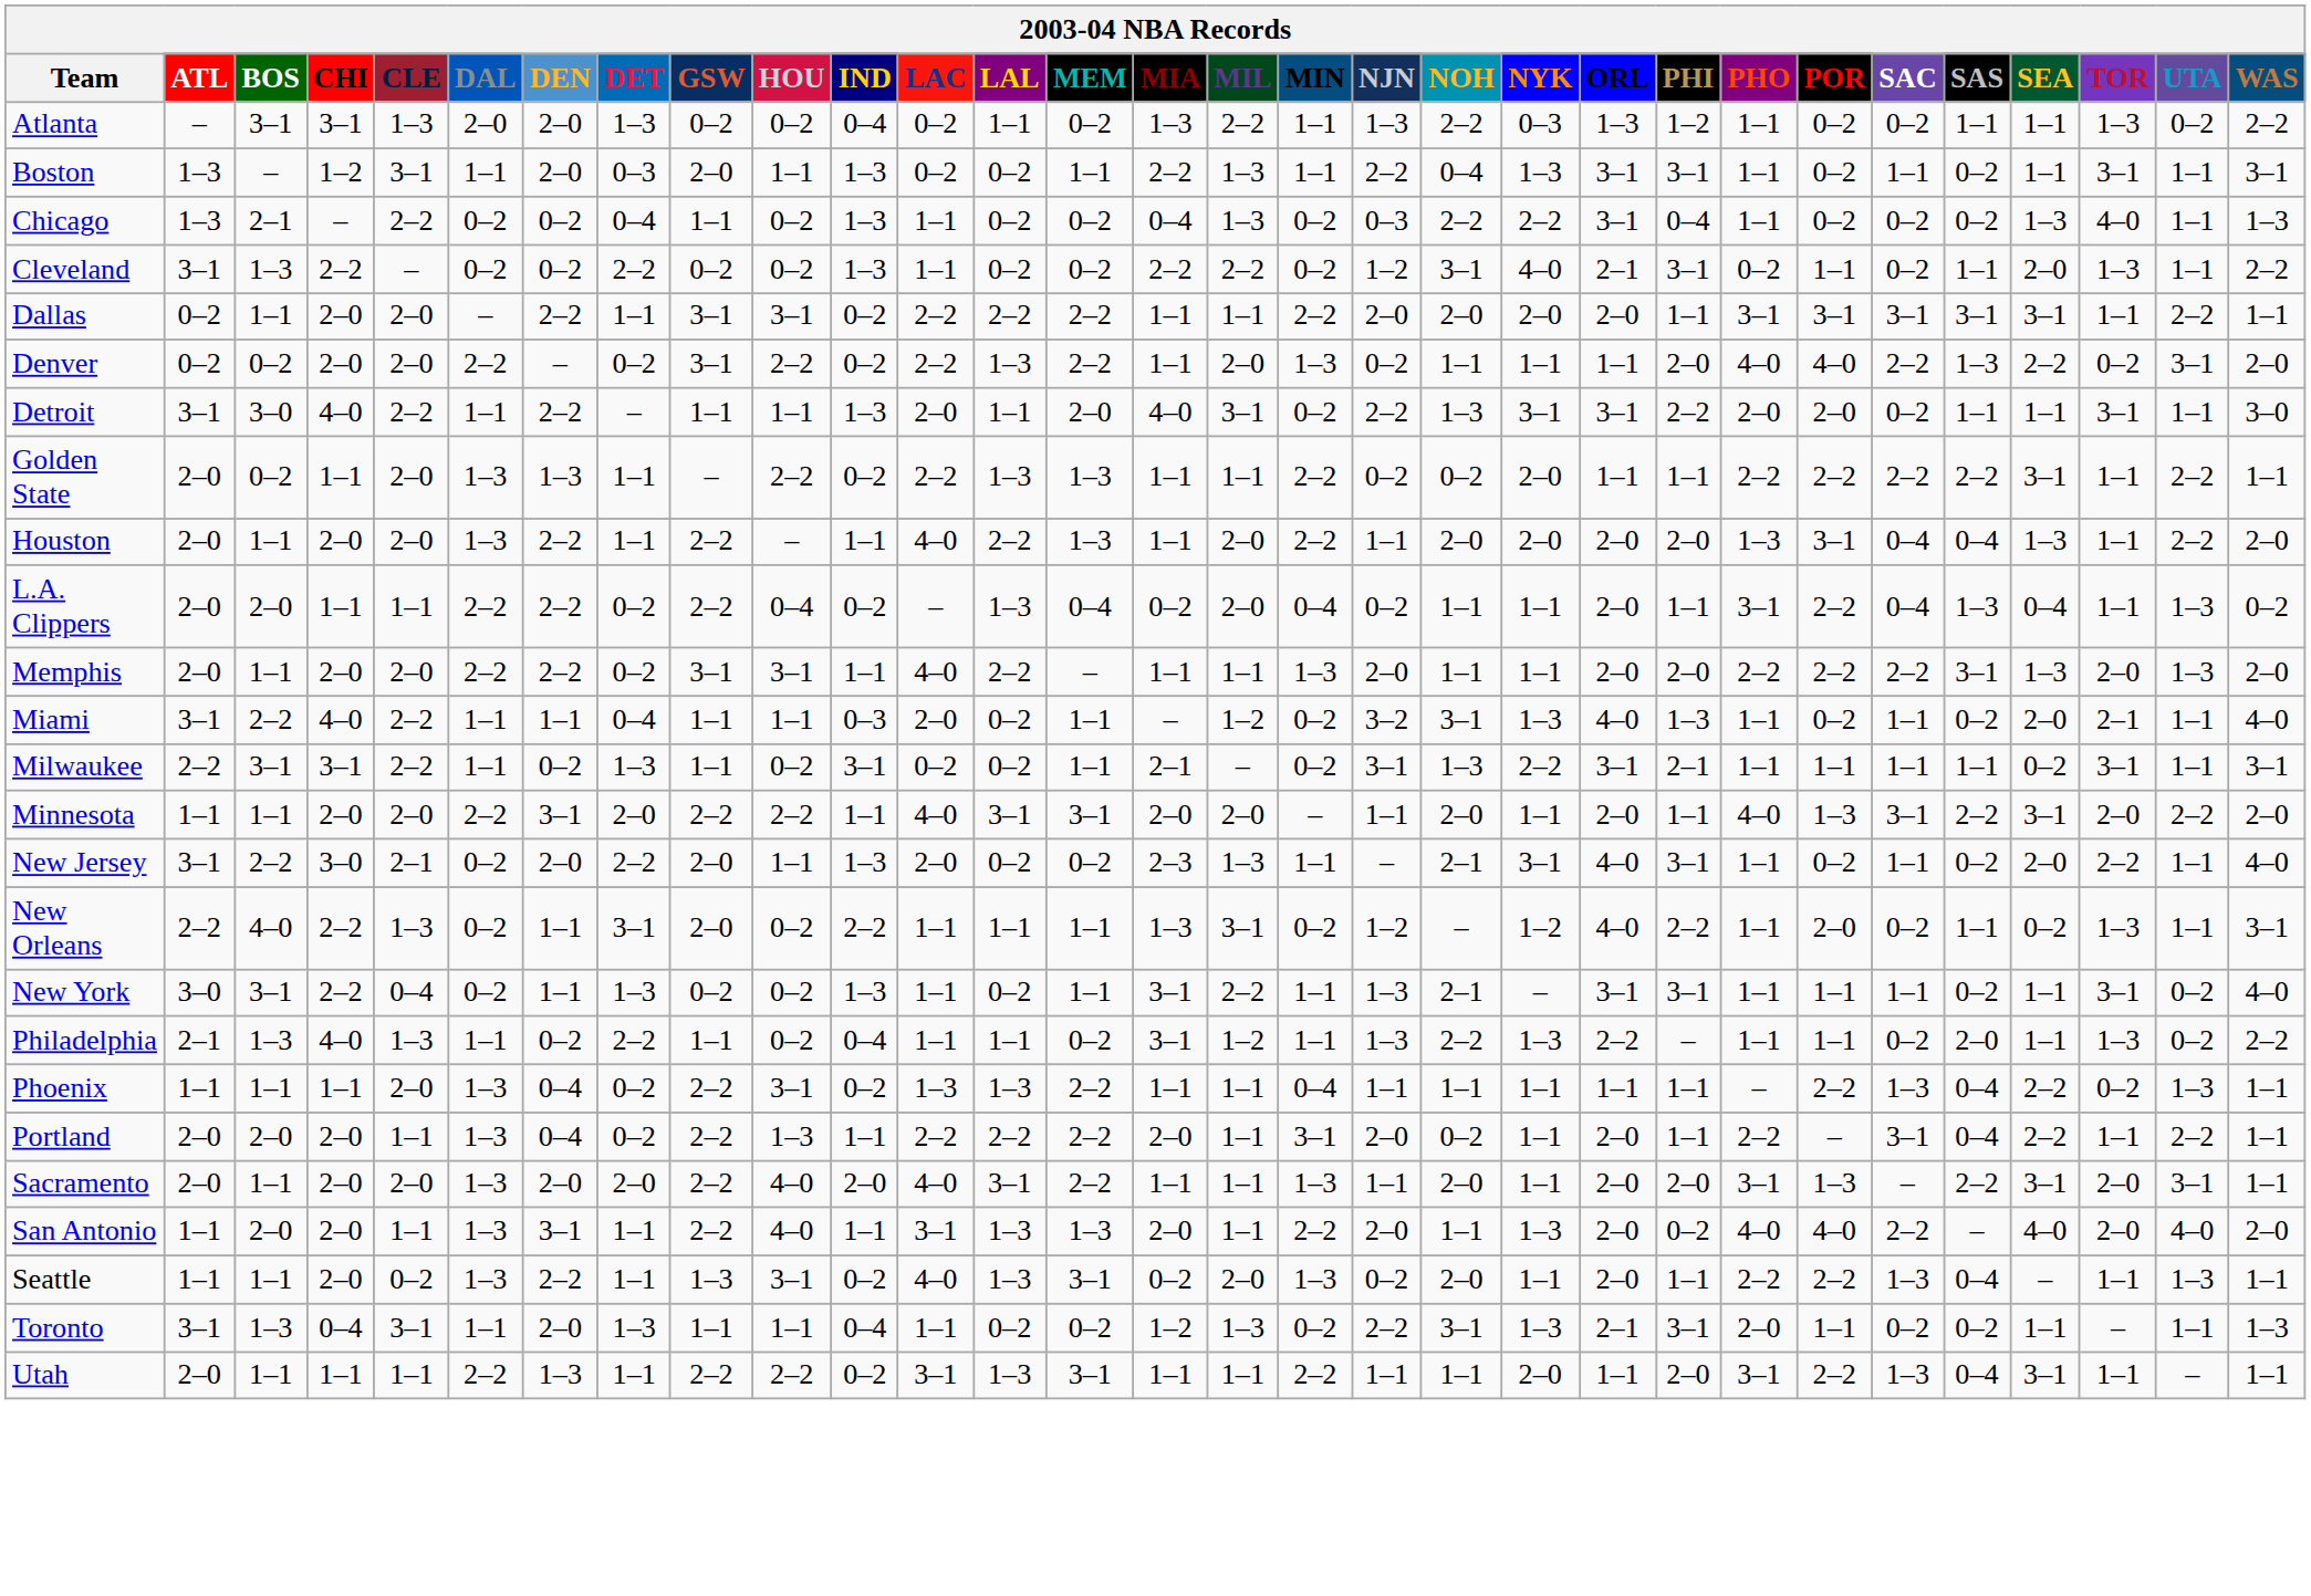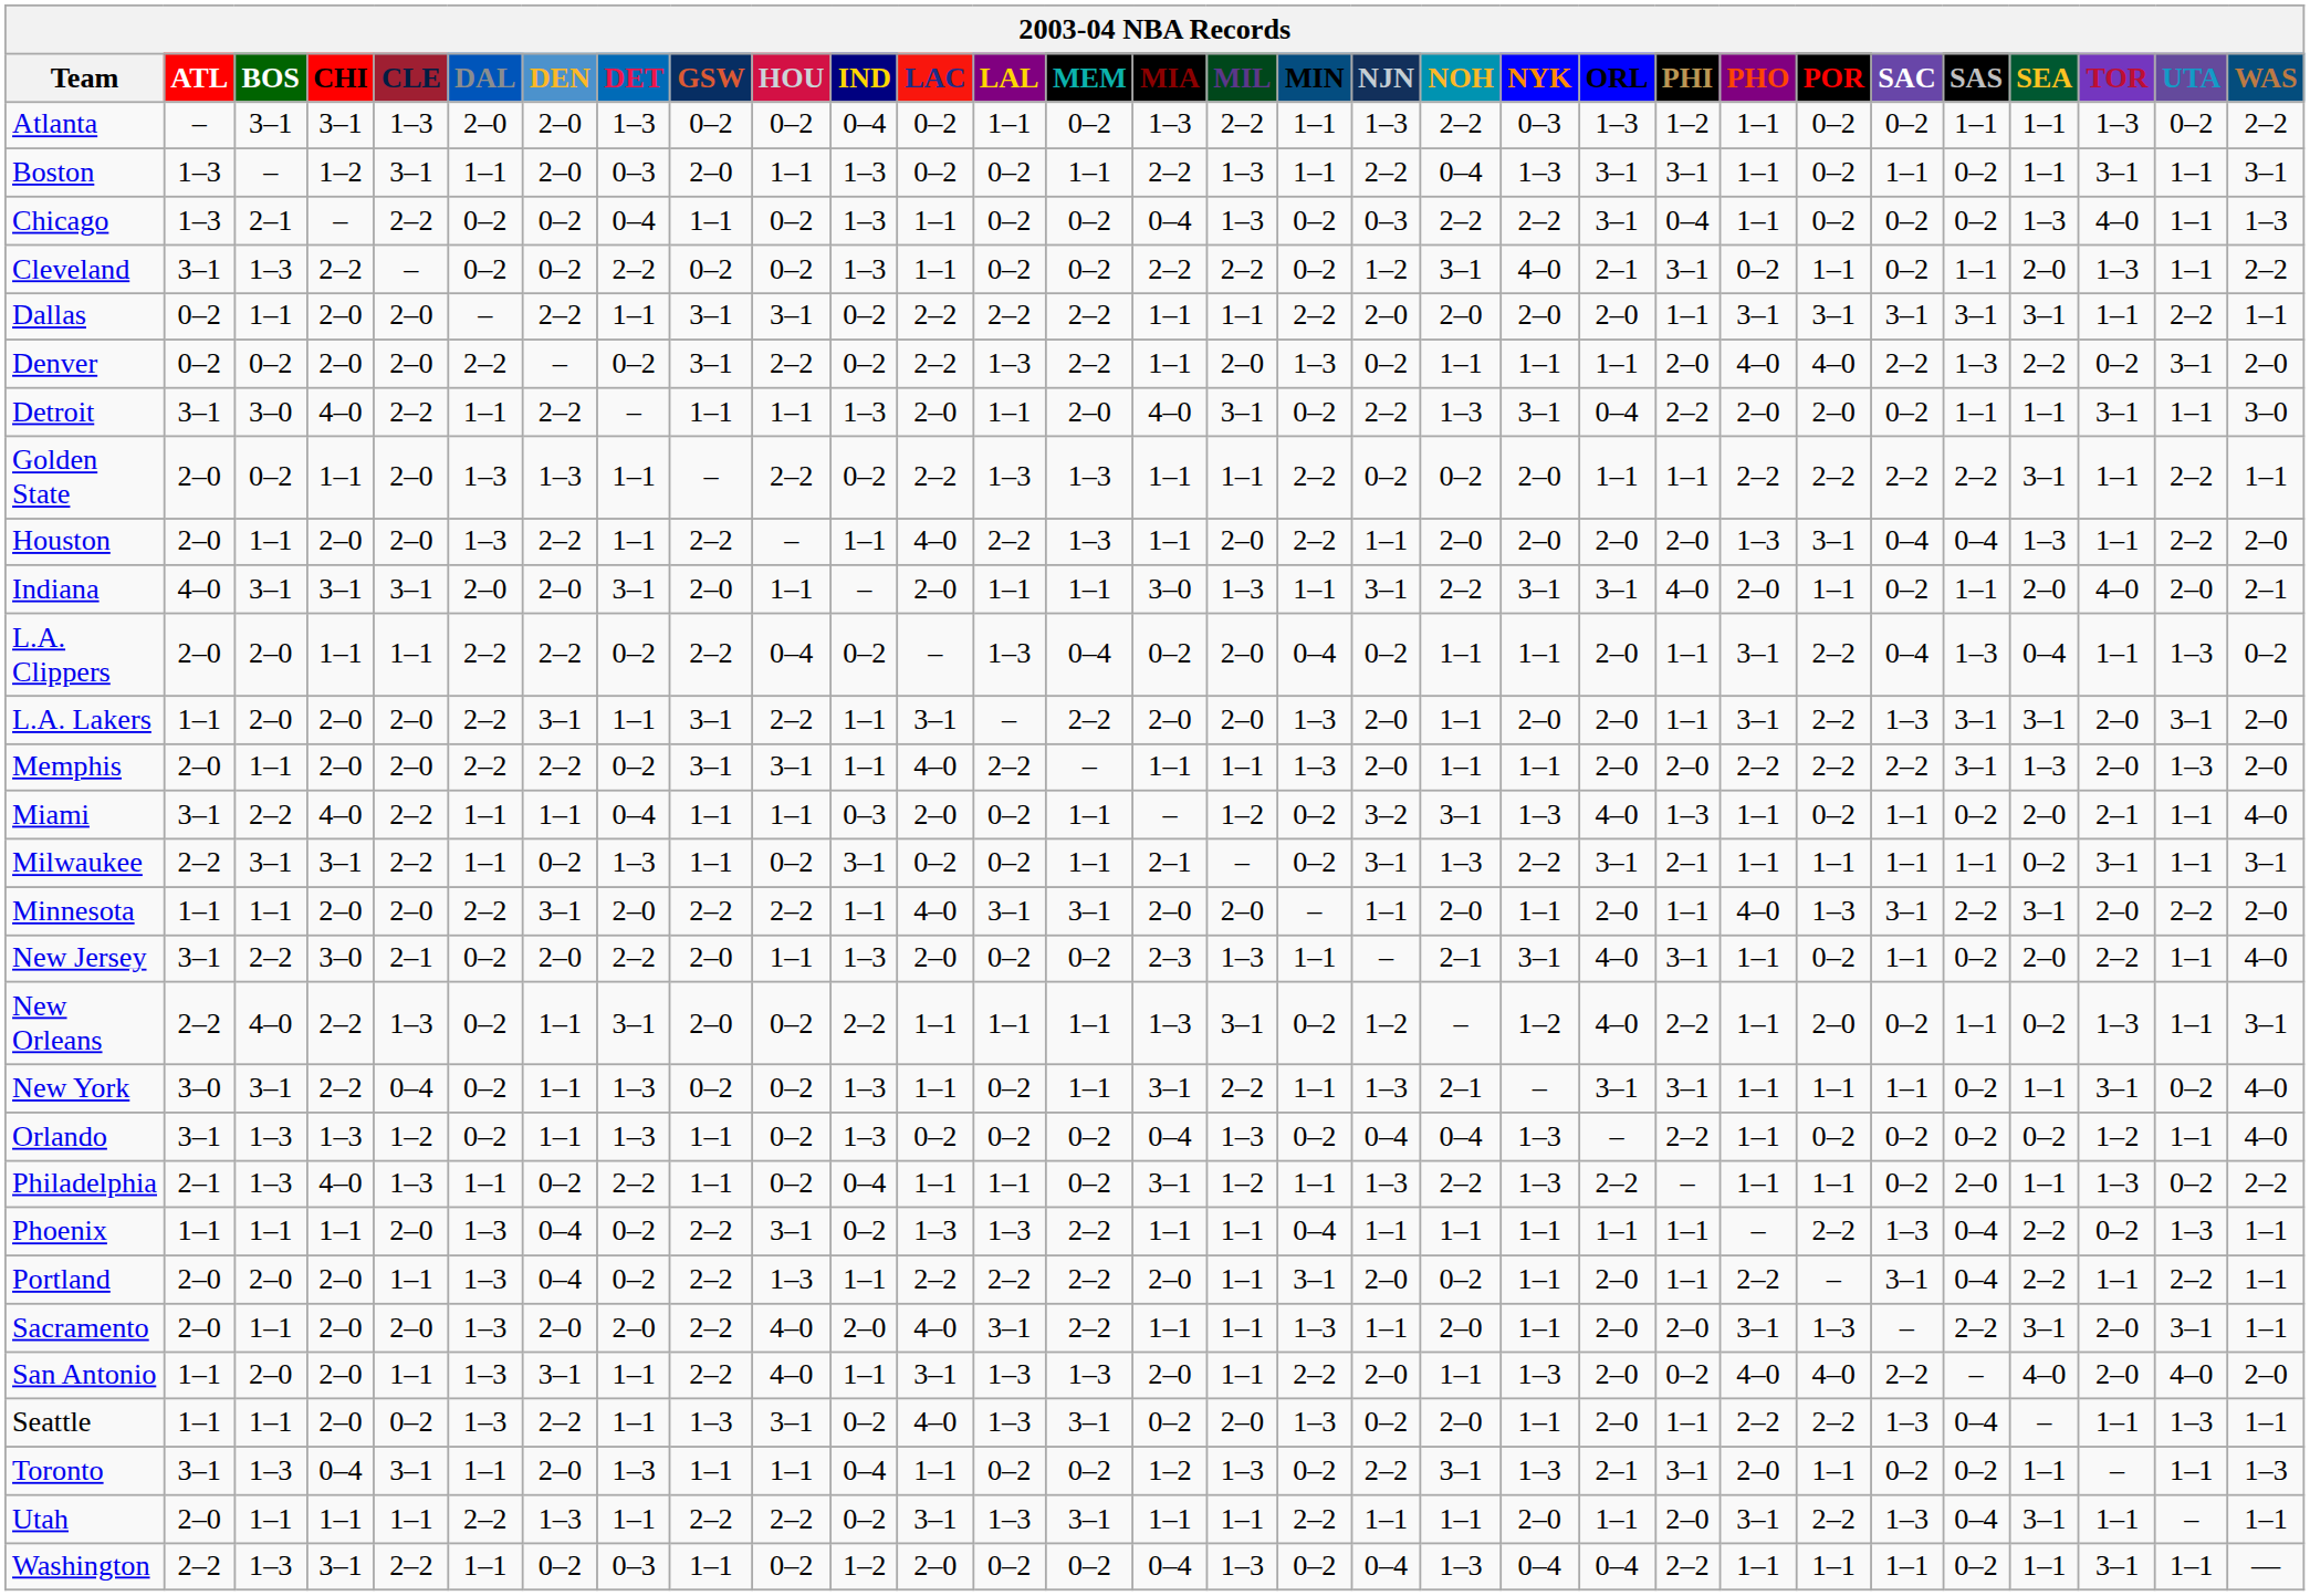Detroit | ORL: 3–1 -> 0–4
+ row: Indiana | 4–0 | 3–1 | 3–1 | 3–1 | 2–0 | 2–0 | 3–1 | 2–0 | 1–1 | – | 2–0 | 1–1 | 1–1 | 3–0 | 1–3 | 1–1 | 3–1 | 2–2 | 3–1 | 3–1 | 4–0 | 2–0 | 1–1 | 0–2 | 1–1 | 2–0 | 4–0 | 2–0 | 2–1
+ row: L.A. Lakers | 1–1 | 2–0 | 2–0 | 2–0 | 2–2 | 3–1 | 1–1 | 3–1 | 2–2 | 1–1 | 3–1 | – | 2–2 | 2–0 | 2–0 | 1–3 | 2–0 | 1–1 | 2–0 | 2–0 | 1–1 | 3–1 | 2–2 | 1–3 | 3–1 | 3–1 | 2–0 | 3–1 | 2–0
+ row: Orlando | 3–1 | 1–3 | 1–3 | 1–2 | 0–2 | 1–1 | 1–3 | 1–1 | 0–2 | 1–3 | 0–2 | 0–2 | 0–2 | 0–4 | 1–3 | 0–2 | 0–4 | 0–4 | 1–3 | – | 2–2 | 1–1 | 0–2 | 0–2 | 0–2 | 0–2 | 1–2 | 1–1 | 4–0
+ row: Washington | 2–2 | 1–3 | 3–1 | 2–2 | 1–1 | 0–2 | 0–3 | 1–1 | 0–2 | 1–2 | 2–0 | 0–2 | 0–2 | 0–4 | 1–3 | 0–2 | 0–4 | 1–3 | 0–4 | 0–4 | 2–2 | 1–1 | 1–1 | 1–1 | 0–2 | 1–1 | 3–1 | 1–1 | —
